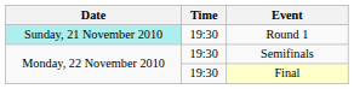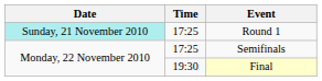Round 1 | Time: 19:30 -> 17:25
Semifinals | Time: 19:30 -> 17:25
